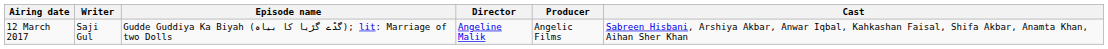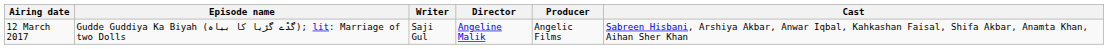columns swapped: Episode name <-> Writer
